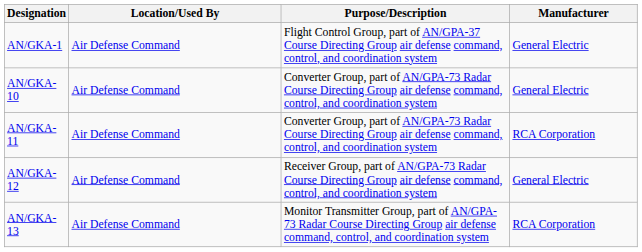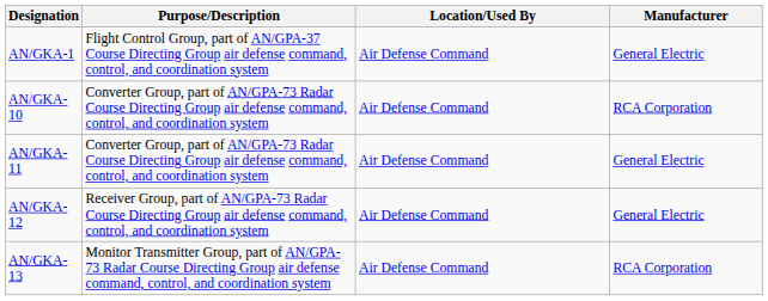columns swapped: Purpose/Description <-> Location/Used By
AN/GKA-10 | Manufacturer: General Electric -> RCA Corporation
AN/GKA-11 | Manufacturer: RCA Corporation -> General Electric
